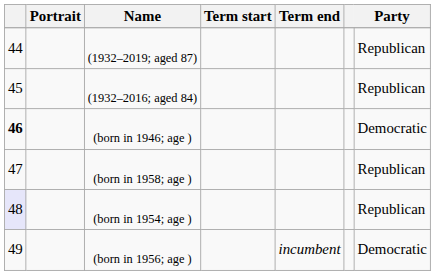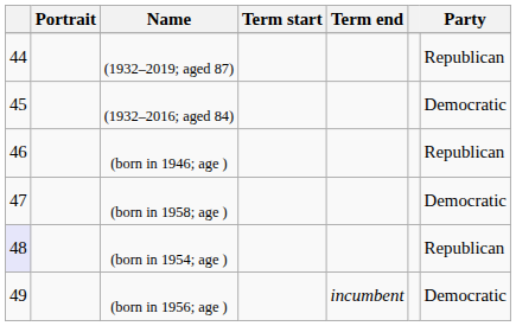(1932–2016; aged 84) | Party: Republican -> Democratic
(born in 1946; age ) | column 1: bold -> normal
(born in 1946; age ) | Party: Democratic -> Republican
(born in 1958; age ) | Party: Republican -> Democratic
